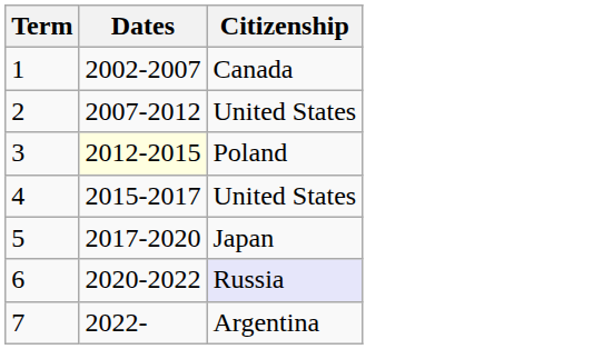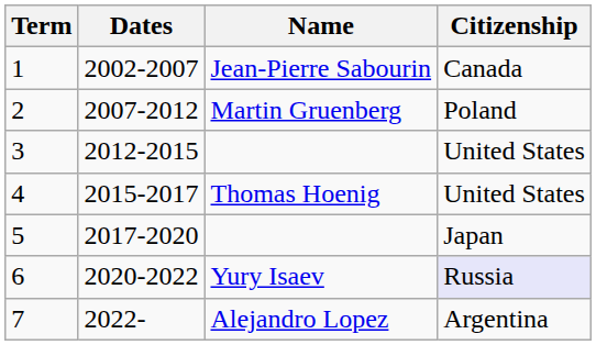+ column: Name | Jean-Pierre Sabourin | Martin Gruenberg | Thomas Hoenig | Yury Isaev | Alejandro Lopez
2 | Citizenship: United States -> Poland
3 | Dates: lightyellow background -> no background
3 | Citizenship: Poland -> United States
